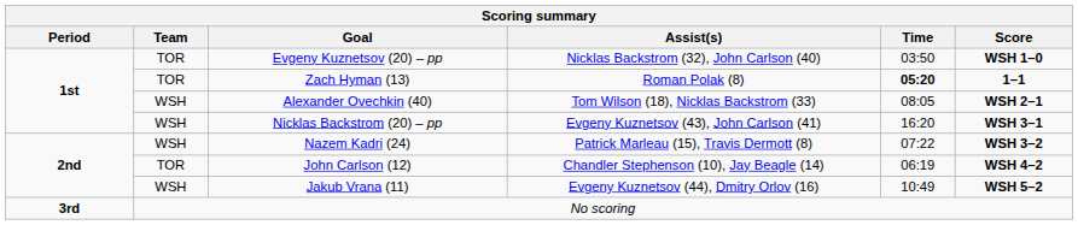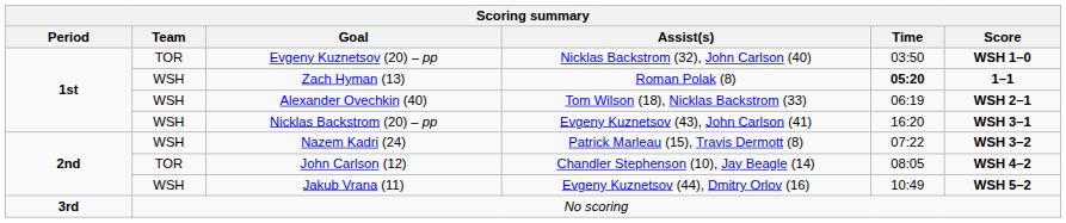Zach Hyman (13) | Scoring summary / Team: TOR -> WSH
Alexander Ovechkin (40) | Scoring summary / Time: 08:05 -> 06:19
John Carlson (12) | Scoring summary / Time: 06:19 -> 08:05
